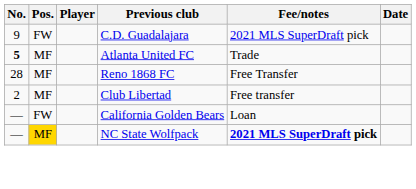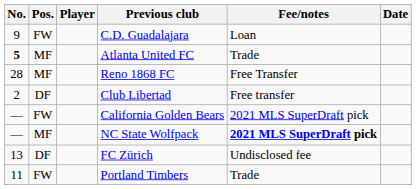C.D. Guadalajara | Fee/notes: 2021 MLS SuperDraft pick -> Loan
Club Libertad | Pos.: MF -> DF
California Golden Bears | Fee/notes: Loan -> 2021 MLS SuperDraft pick
NC State Wolfpack | Pos.: gold background -> no background
+ row: 13 | DF | FC Zürich | Undisclosed fee
+ row: 11 | FW | Portland Timbers | Trade
